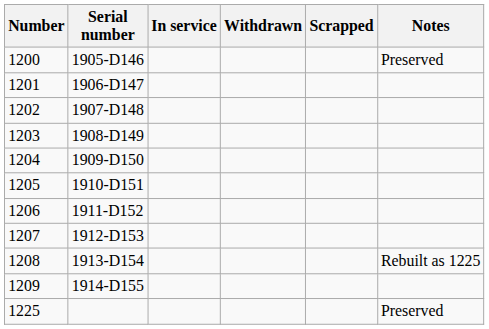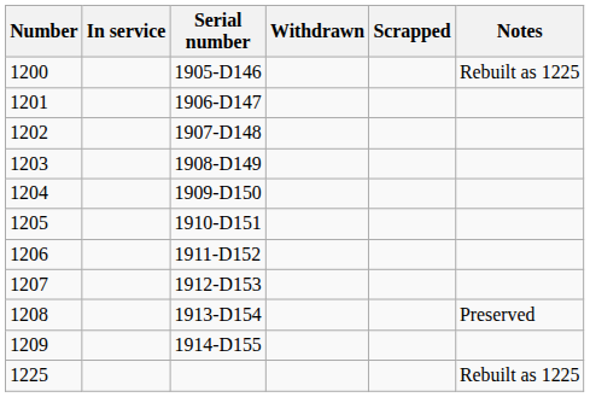columns swapped: Serial number <-> In service
1200 | Notes: Preserved -> Rebuilt as 1225
1208 | Notes: Rebuilt as 1225 -> Preserved
1225 | Notes: Preserved -> Rebuilt as 1225
